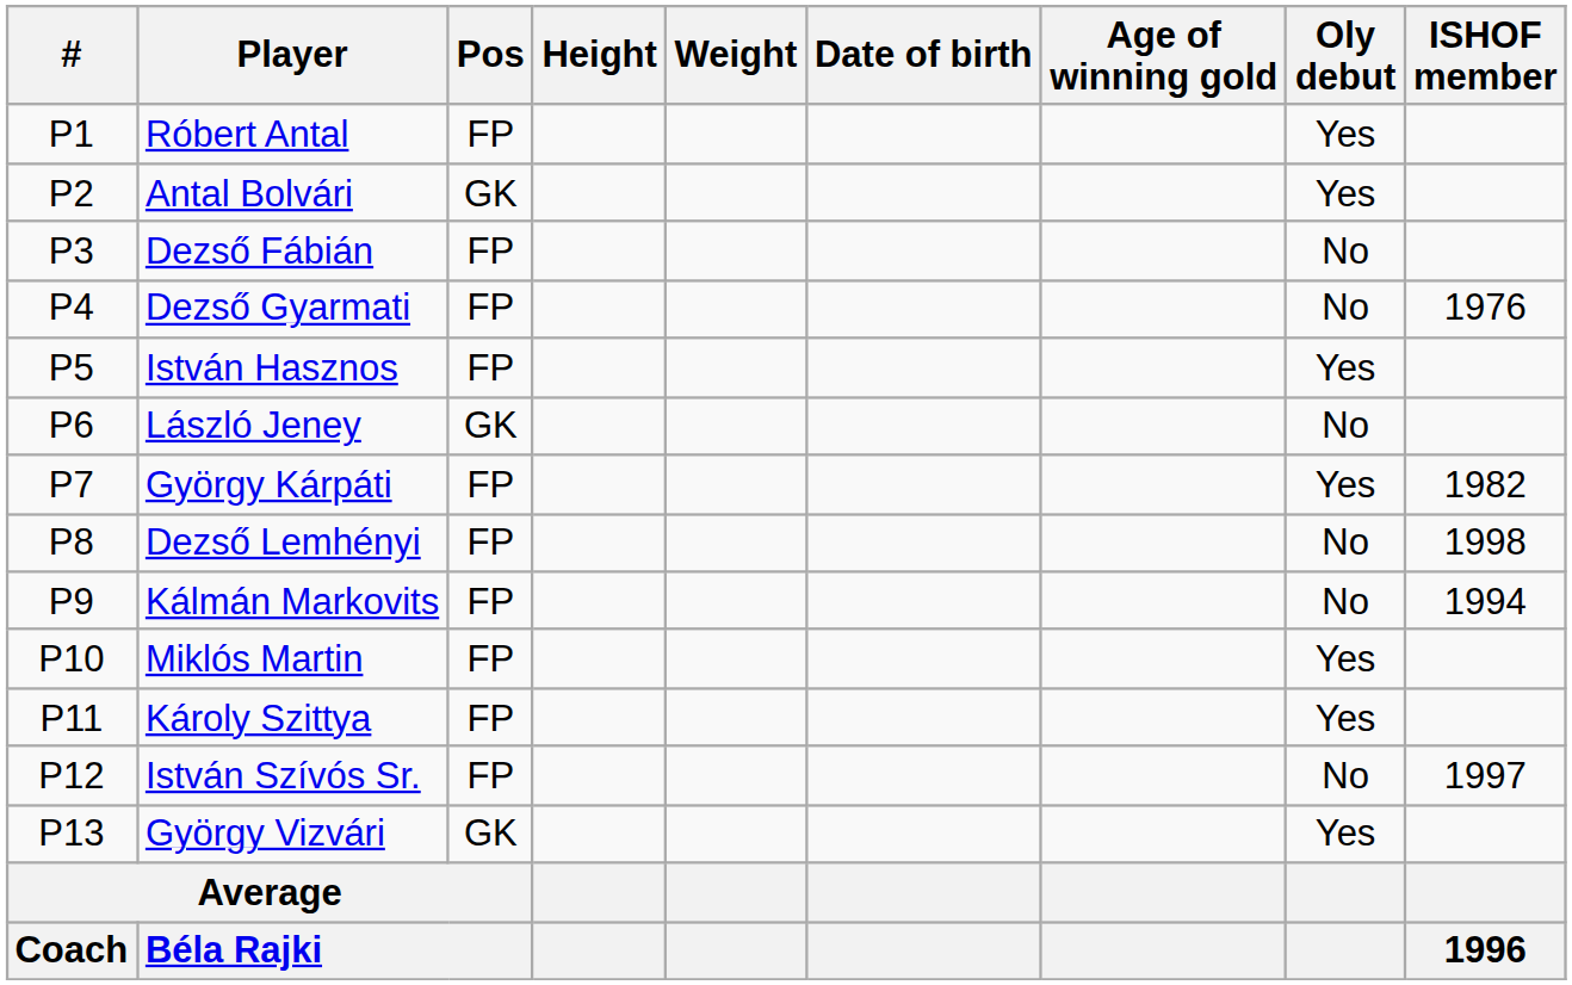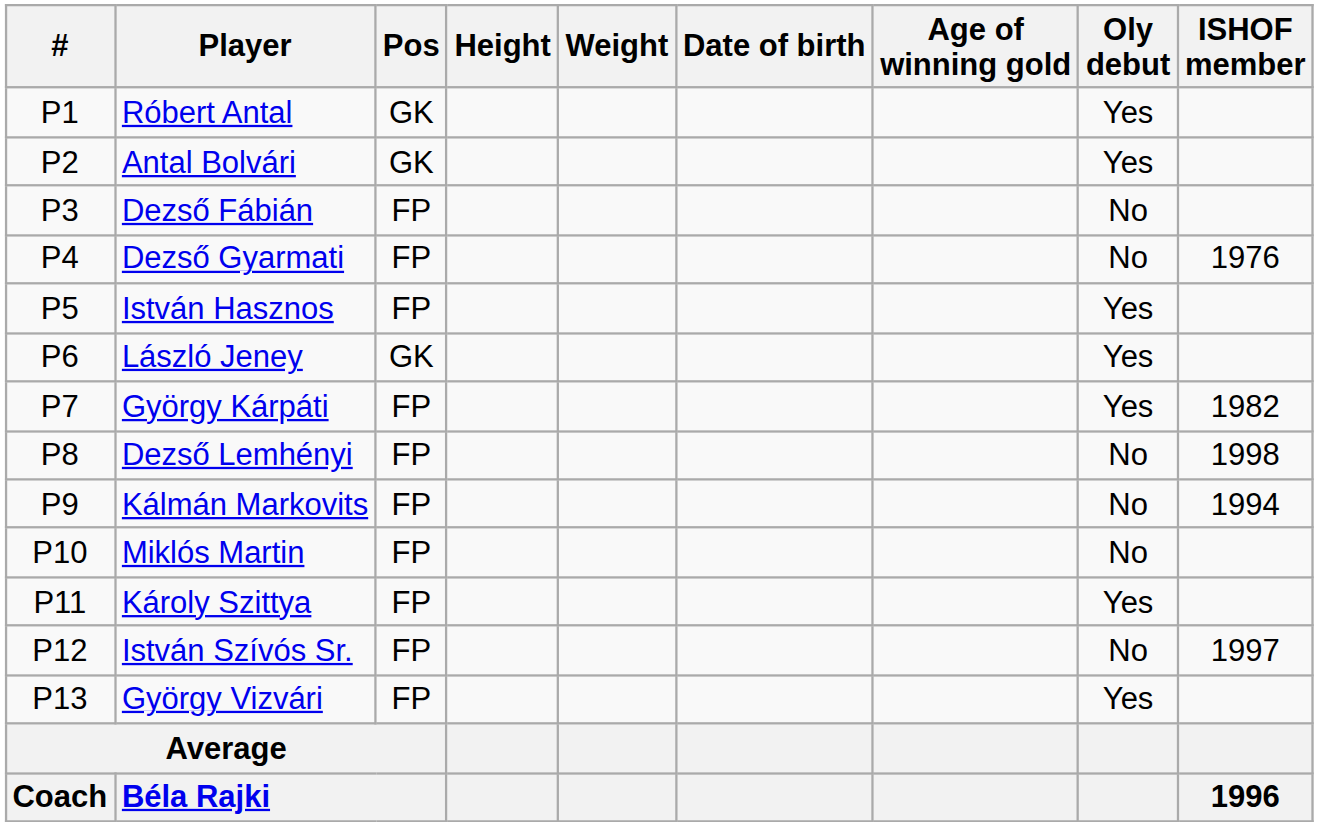Róbert Antal | Pos: FP -> GK
László Jeney | Oly debut: No -> Yes
Miklós Martin | Oly debut: Yes -> No
György Vizvári | Pos: GK -> FP
